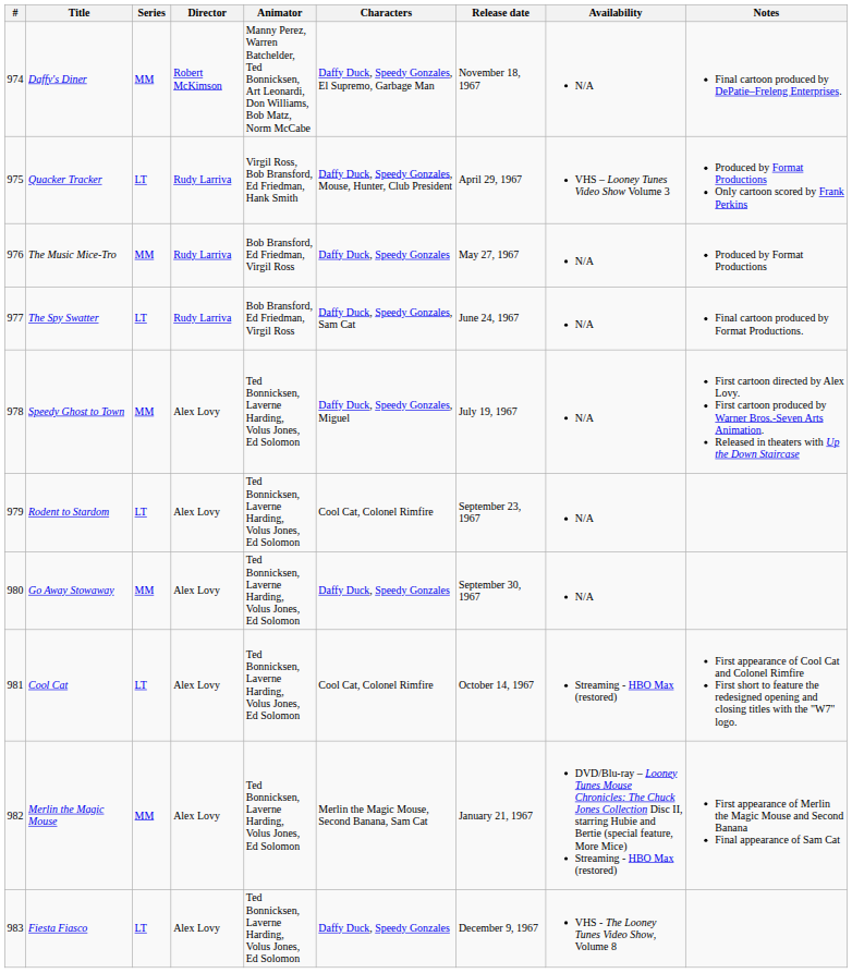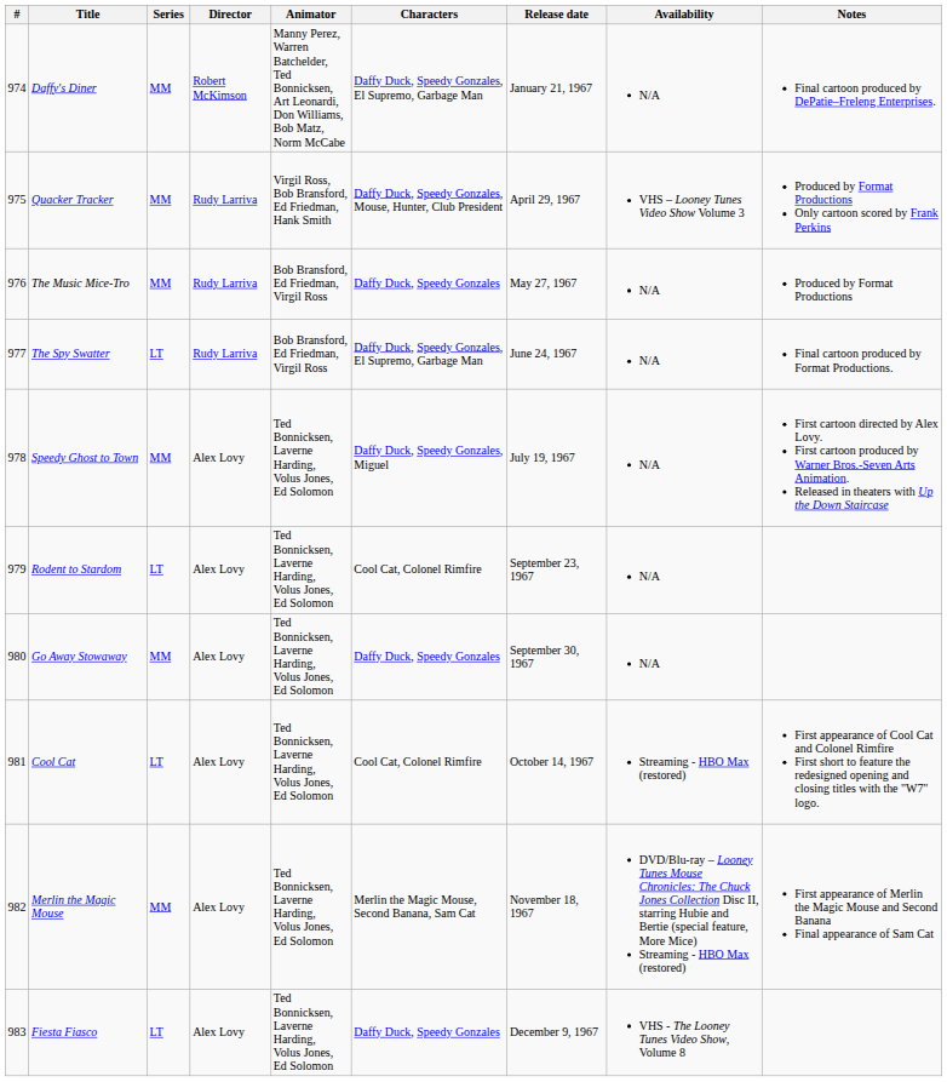Daffy's Diner | Release date: November 18, 1967 -> January 21, 1967
Quacker Tracker | Series: LT -> MM
The Spy Swatter | Characters: Daffy Duck, Speedy Gonzales, Sam Cat -> Daffy Duck, Speedy Gonzales, El Supremo, Garbage Man
Merlin the Magic Mouse | Release date: January 21, 1967 -> November 18, 1967
